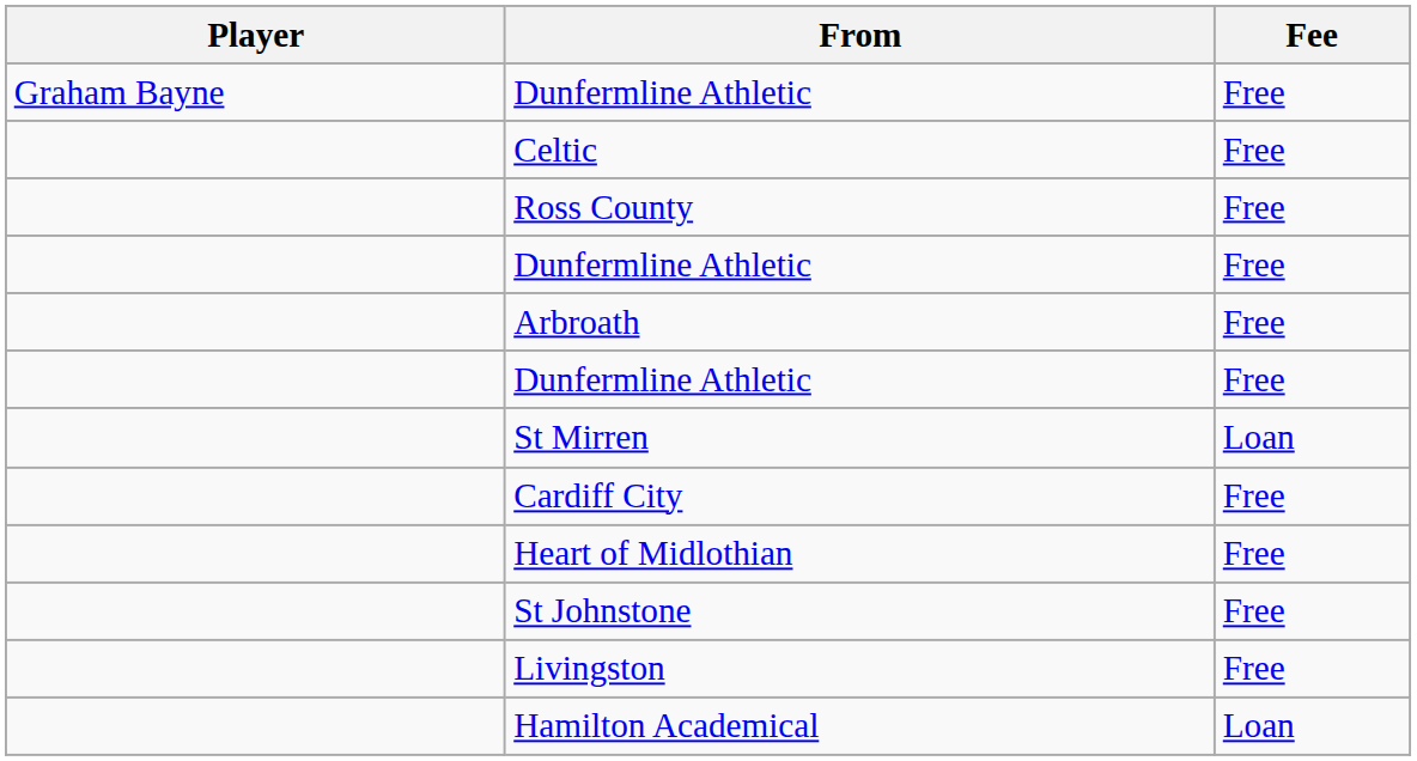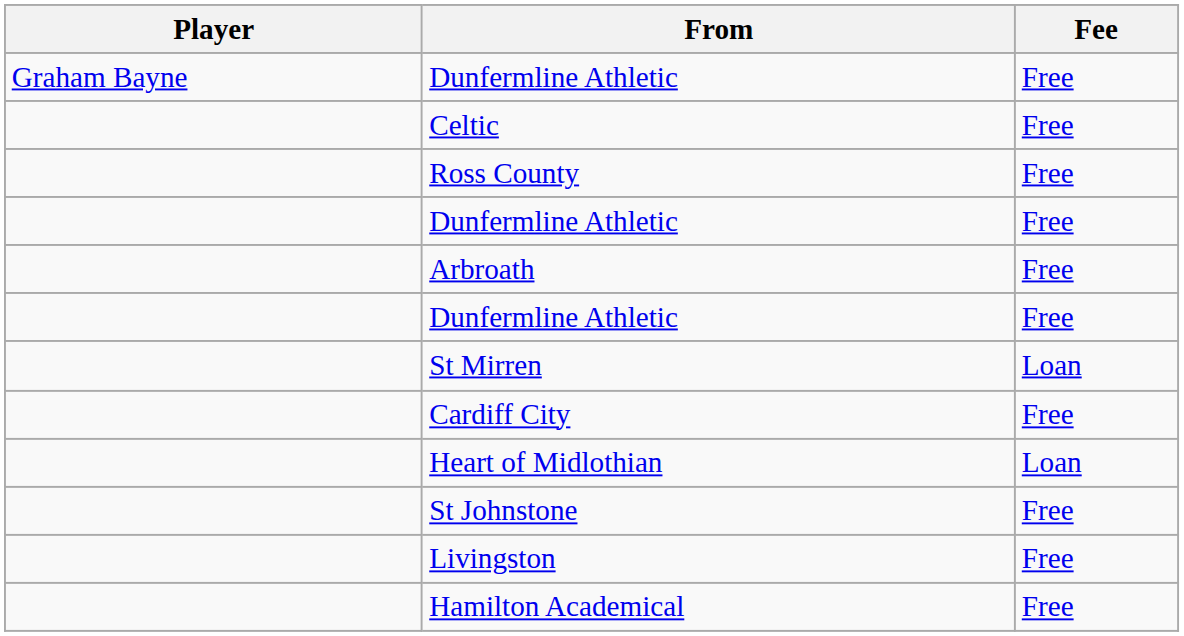Heart of Midlothian | Fee: Free -> Loan
Hamilton Academical | Fee: Loan -> Free
